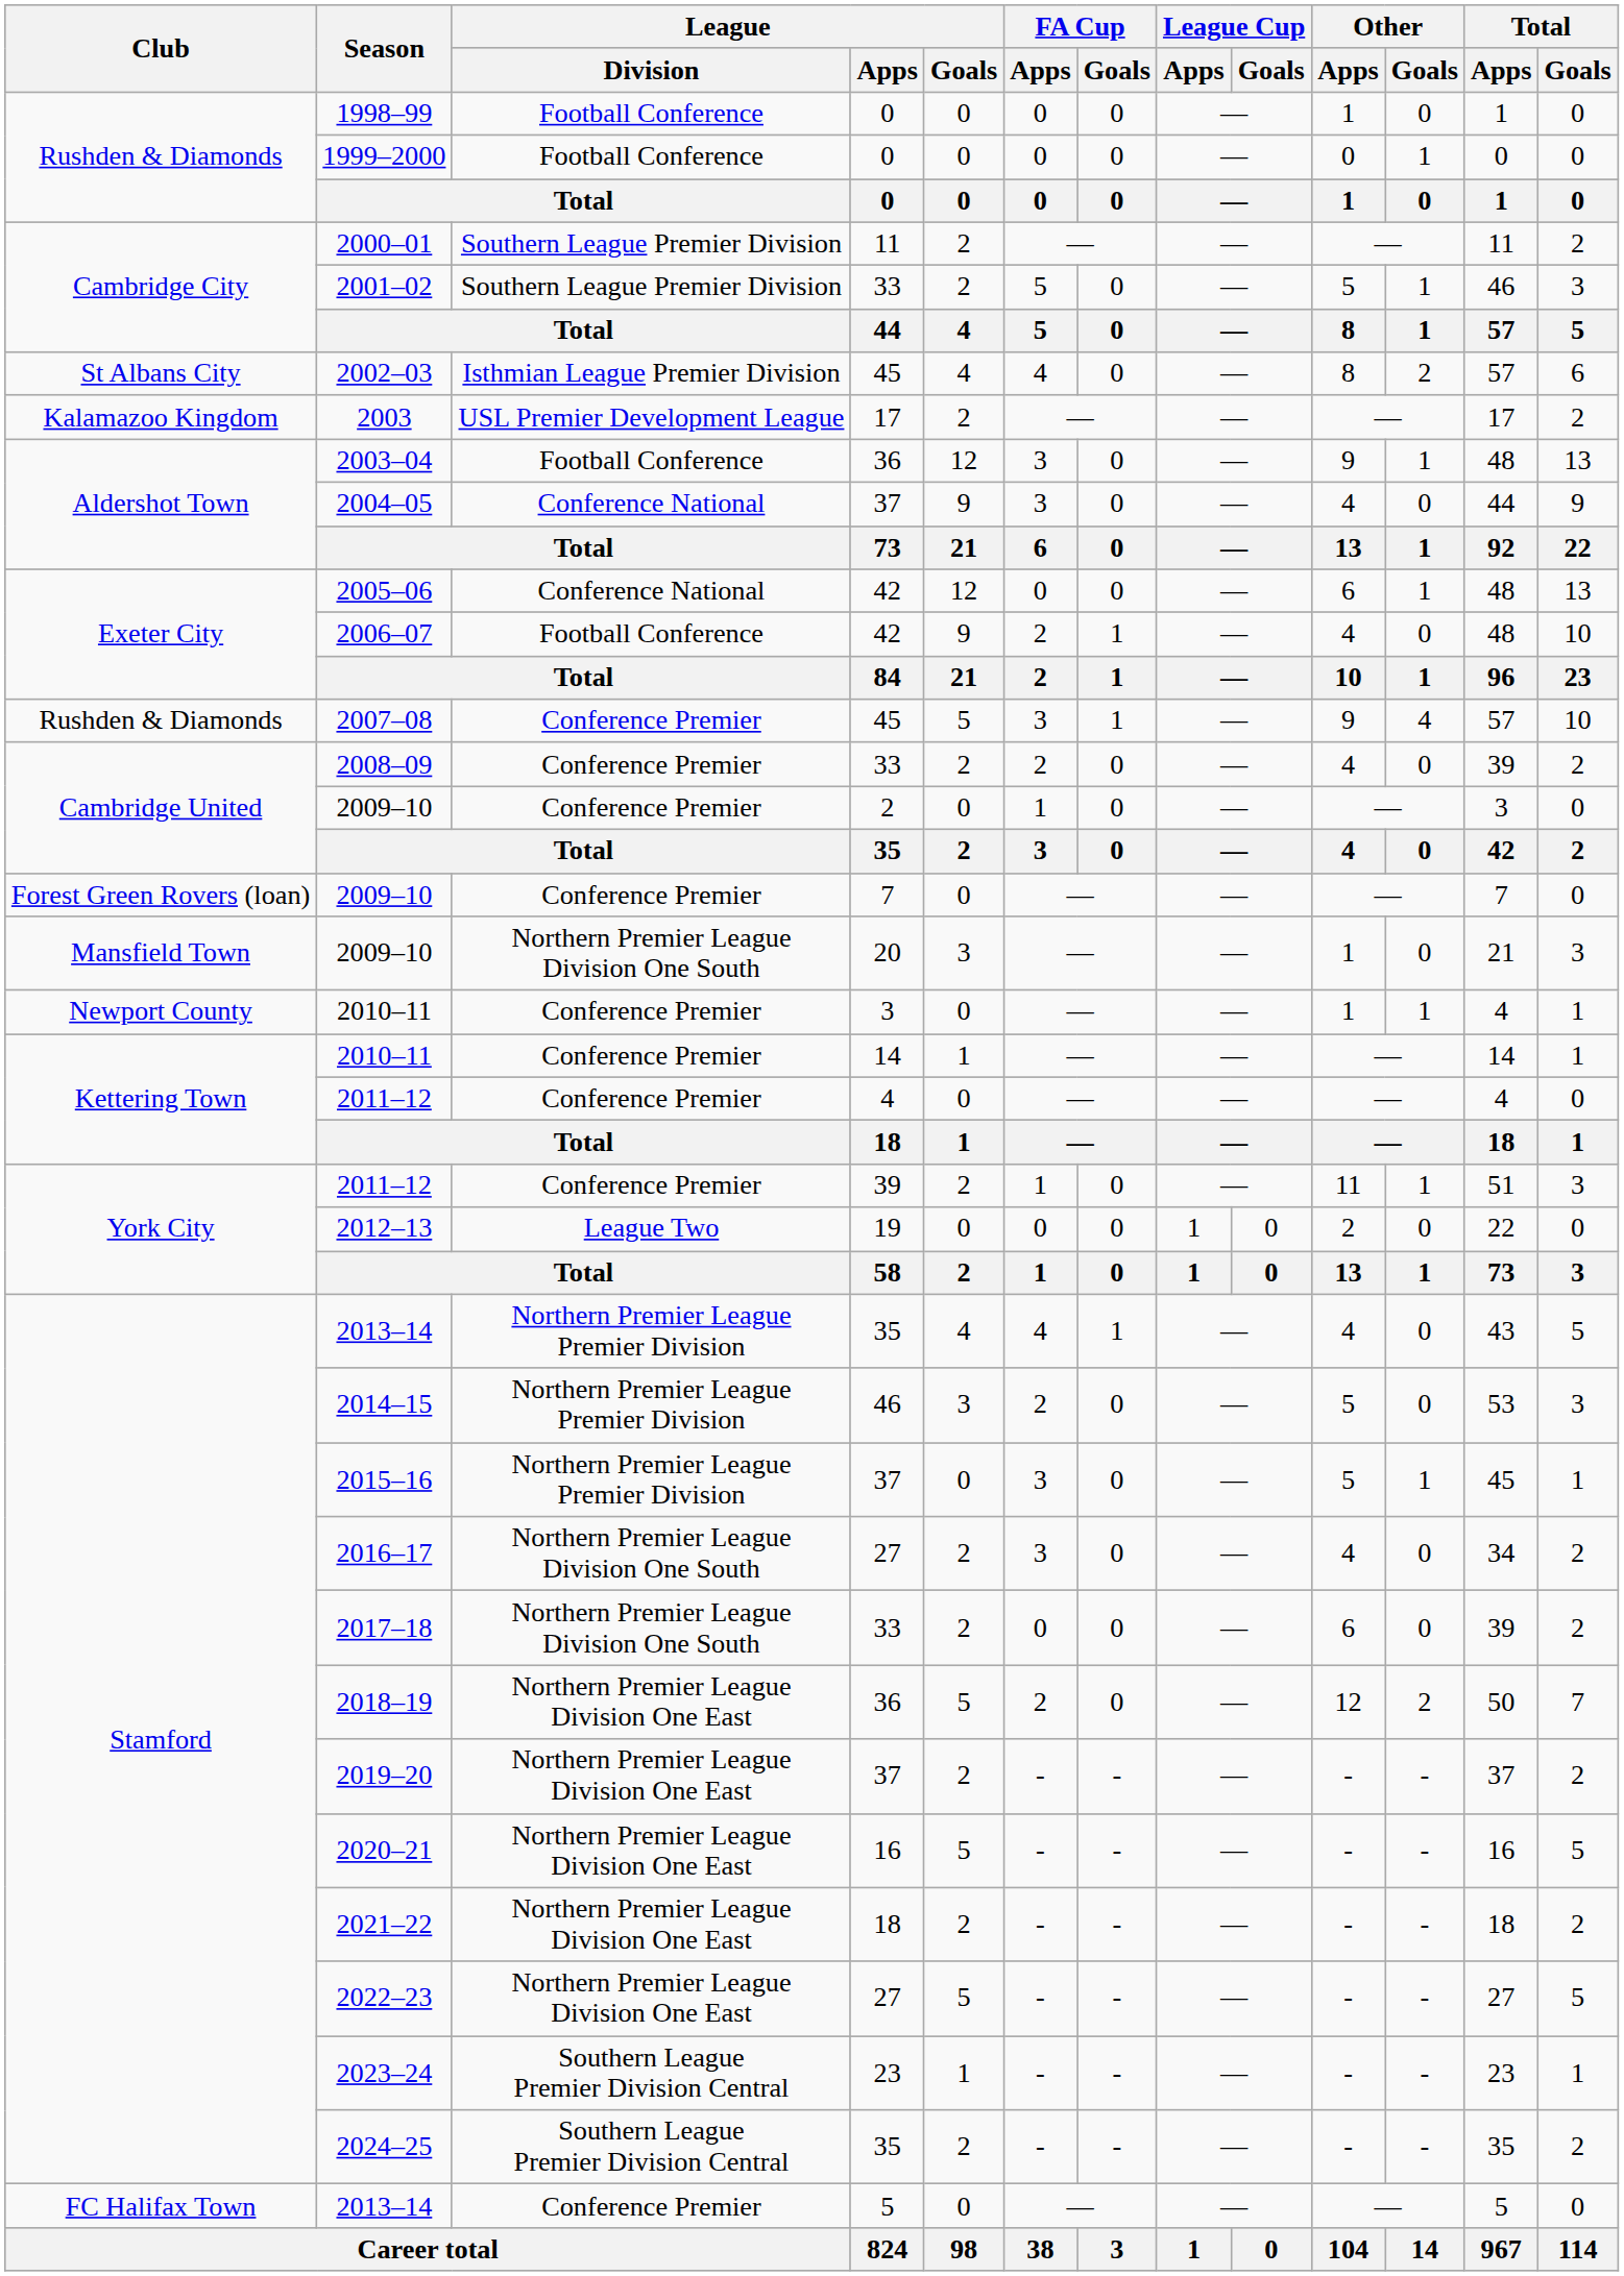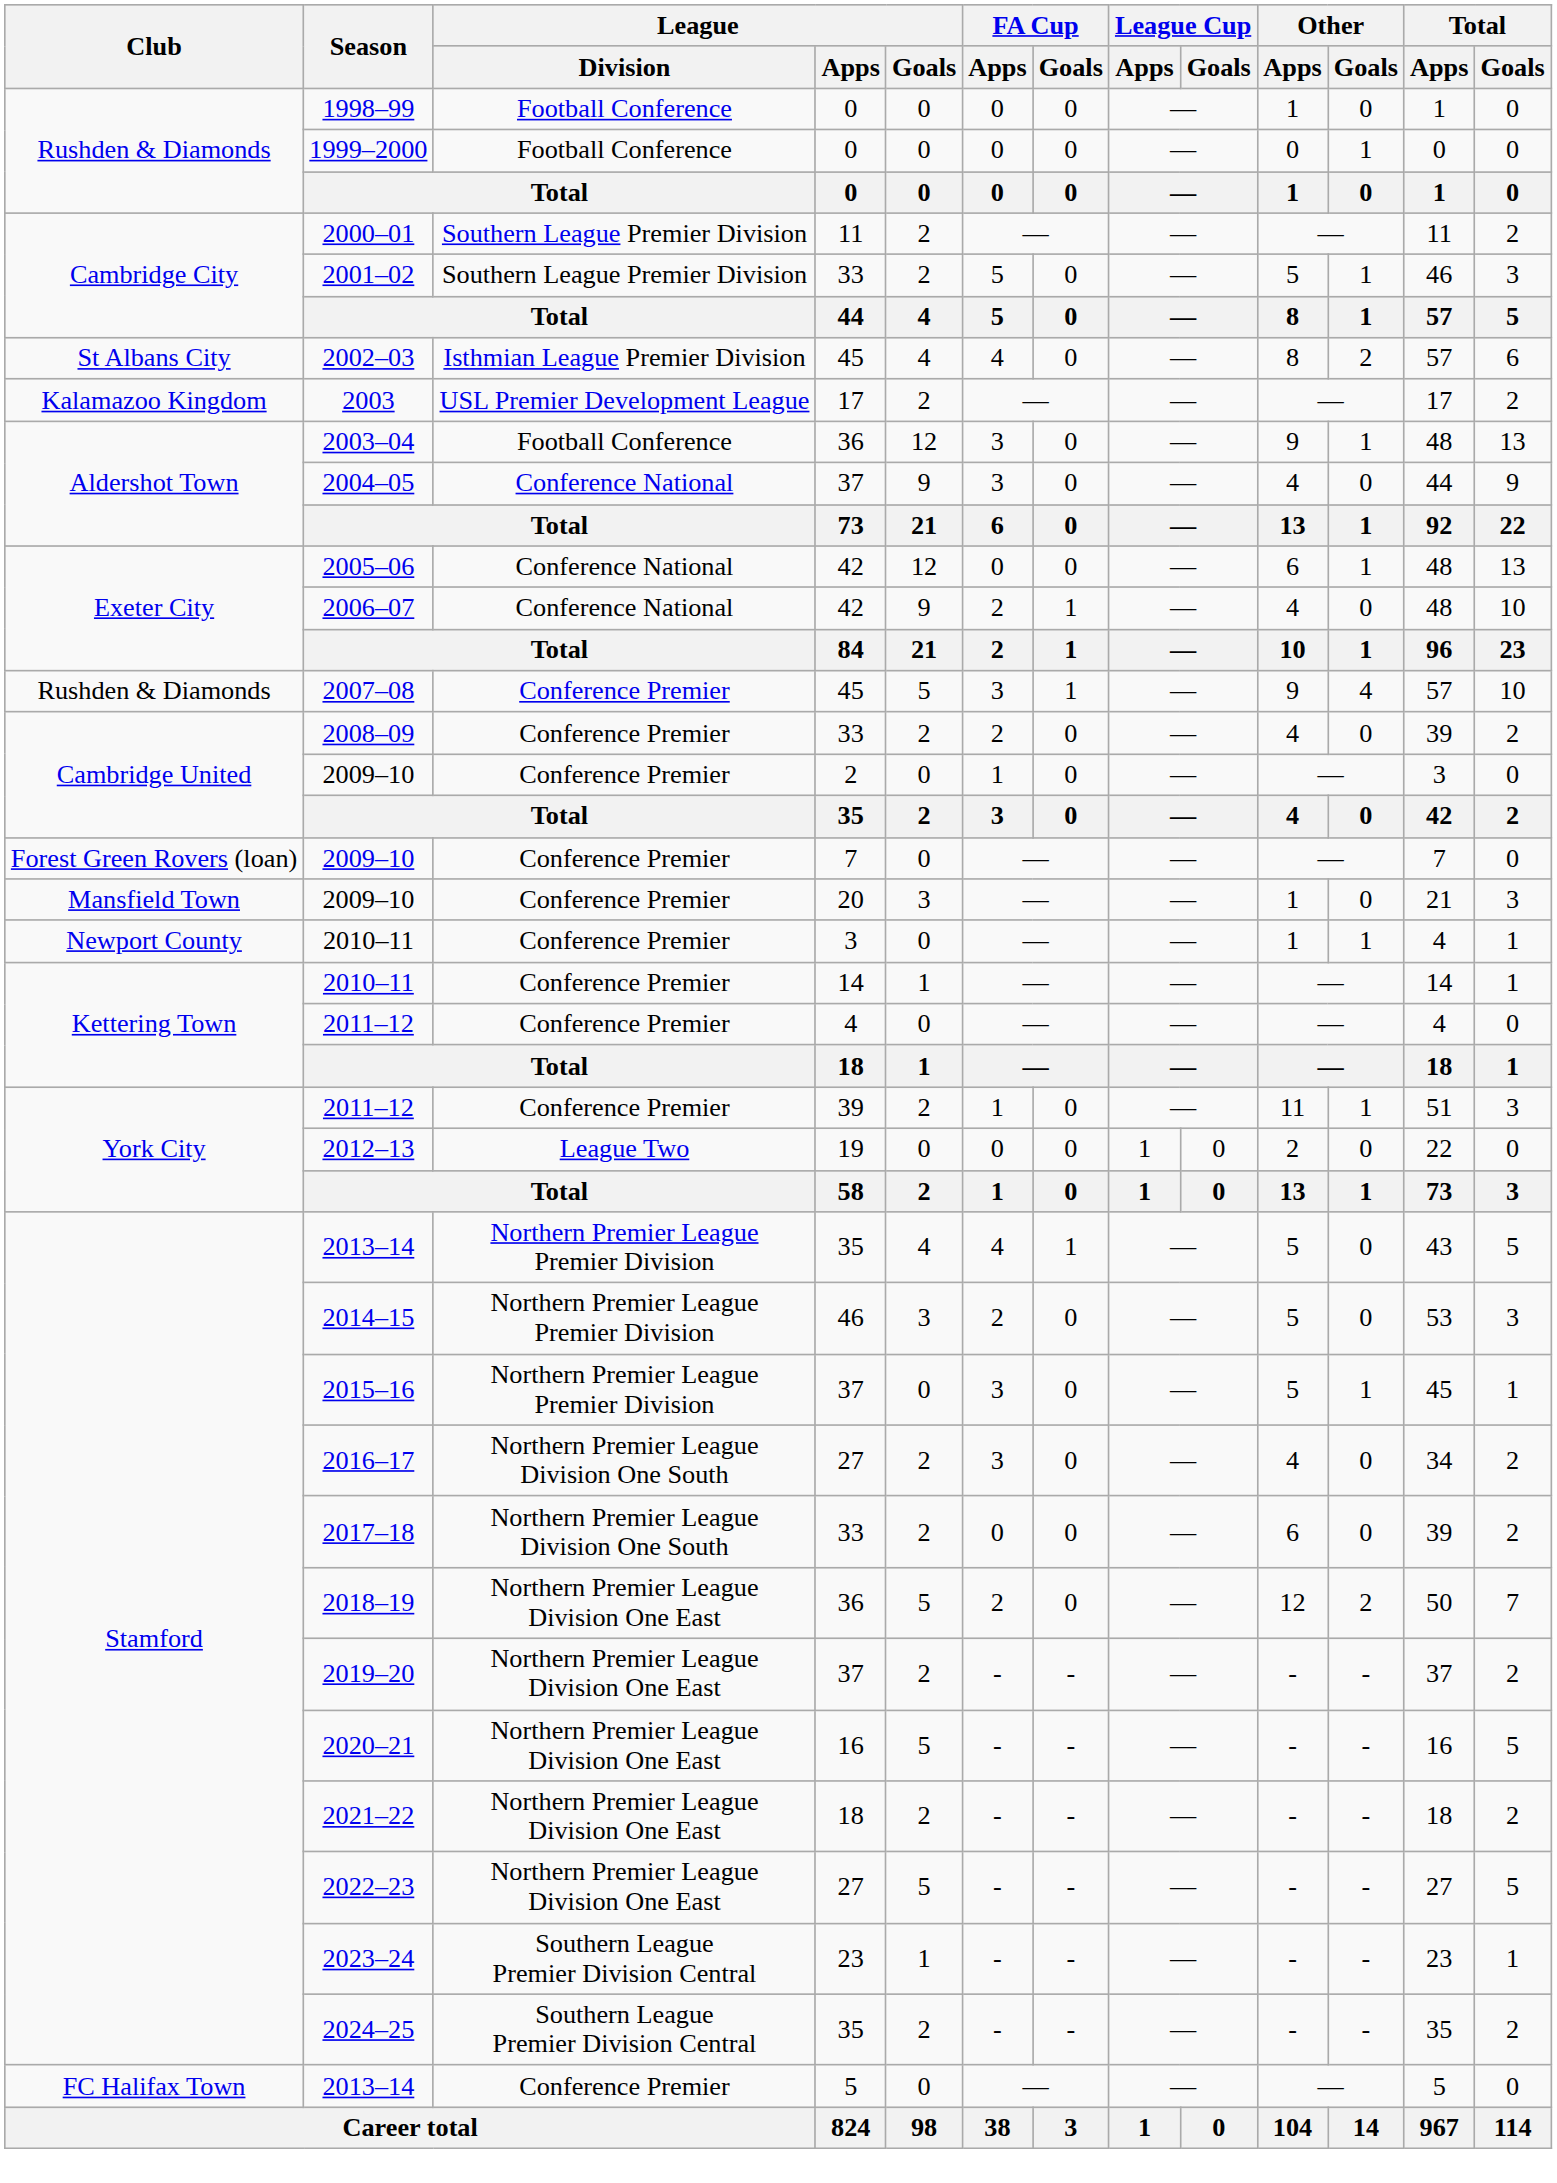2006–07 | League / Division: Football Conference -> Conference National
2009–10 / 20 | League / Division: Northern Premier League Division One South -> Conference Premier
2013–14 / 35 | Other / Apps: 4 -> 5
